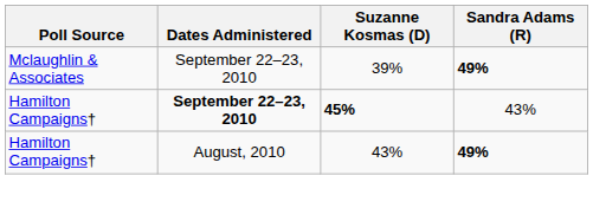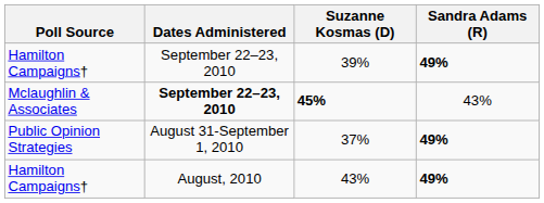39% | Poll Source: Mclaughlin & Associates -> Hamilton Campaigns†
45% | Poll Source: Hamilton Campaigns† -> Mclaughlin & Associates
+ row: Public Opinion Strategies | August 31-September 1, 2010 | 37% | 49%
